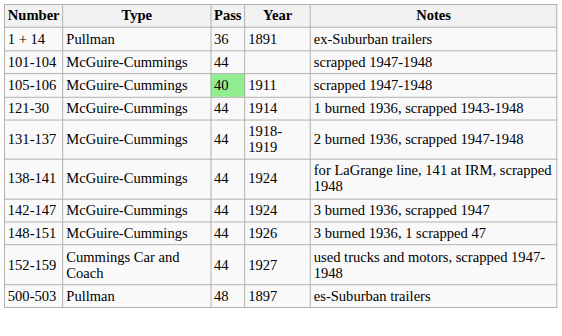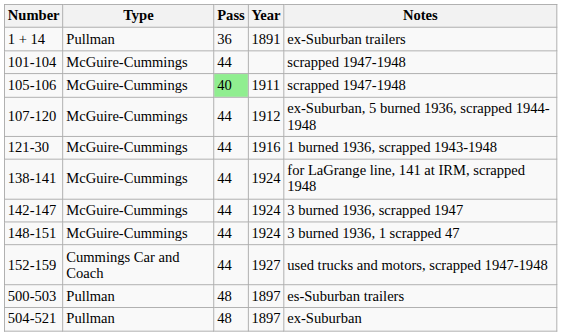+ row: 107-120 | McGuire-Cummings | 44 | 1912 | ex-Suburban, 5 burned 1936, scrapped 1944-1948
121-30 | Year: 1914 -> 1916
- row: 131-137 | McGuire-Cummings | 44 | 1918-1919 | 2 burned 1936, scrapped 1947-1948
148-151 | Year: 1926 -> 1924
+ row: 504-521 | Pullman | 48 | 1897 | ex-Suburban
